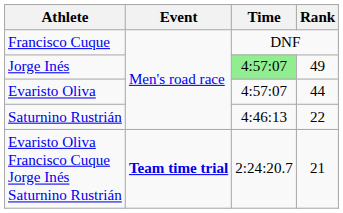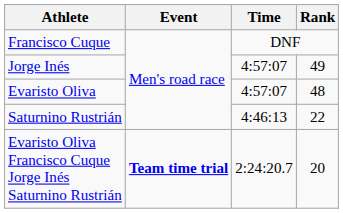Jorge Inés | Time: lightgreen background -> no background
Evaristo Oliva | Rank: 44 -> 48
Evaristo Oliva Francisco Cuque Jorge Inés Saturnino Rustrián | Rank: 21 -> 20
